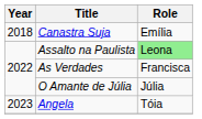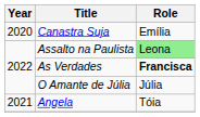Canastra Suja | Year: 2018 -> 2020
As Verdades | Role: normal -> bold
Angela | Year: 2023 -> 2021
